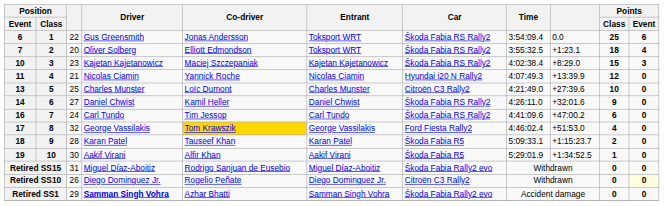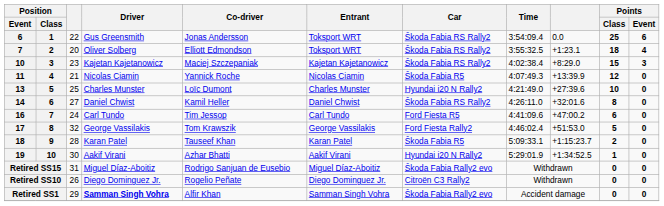11 | Car: Hyundai i20 N Rally2 -> Škoda Fabia R5
13 | Car: Citroën C3 Rally2 -> Hyundai i20 N Rally2
14 | Points / Class: 9 -> 8
16 | Car: Škoda Fabia RS Rally2 -> Ford Fiesta R5
17 | Co-driver: gold background -> no background
17 | Points / Class: 4 -> 5
19 | Co-driver: Alfir Khan -> Azhar Bhatti
19 | Car: Škoda Fabia R5 -> Hyundai i20 N Rally2
Retired SS10 | Points / Event: lightyellow background -> no background
Retired SS1 | Co-driver: Azhar Bhatti -> Alfir Khan
